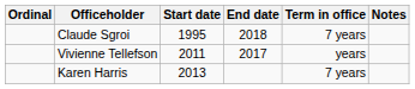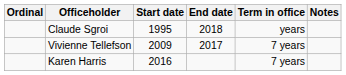Claude Sgroi | Term in office: 7 years -> years
Vivienne Tellefson | Start date: 2011 -> 2009
Vivienne Tellefson | Term in office: years -> 7 years
Karen Harris | Start date: 2013 -> 2016
